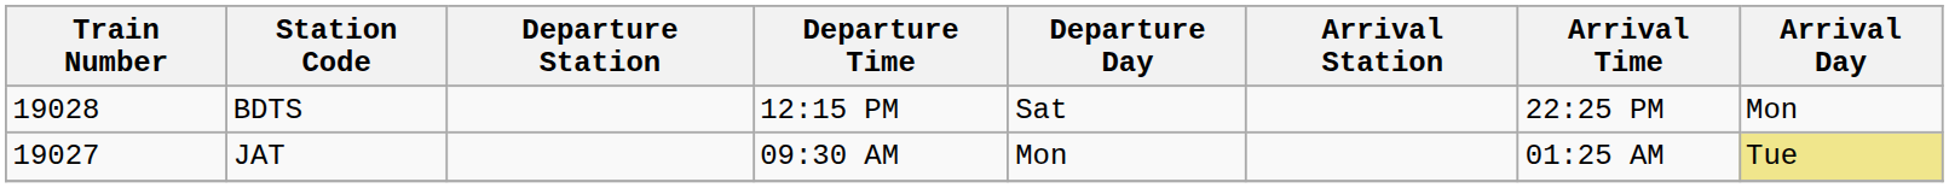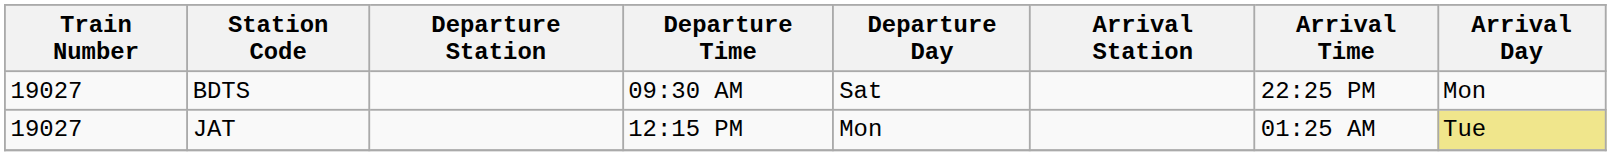BDTS | Train Number: 19028 -> 19027
BDTS | Departure Time: 12:15 PM -> 09:30 AM
JAT | Departure Time: 09:30 AM -> 12:15 PM
